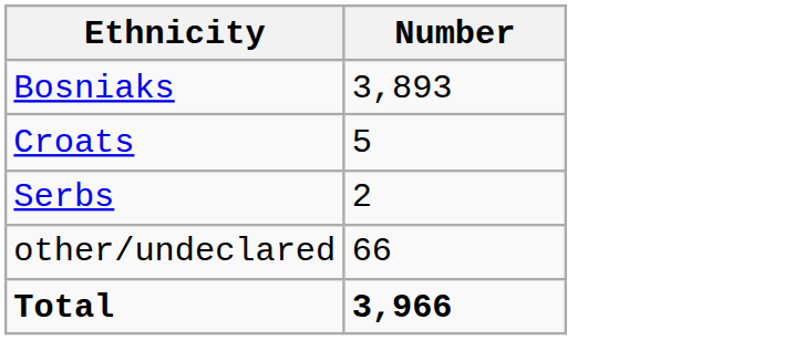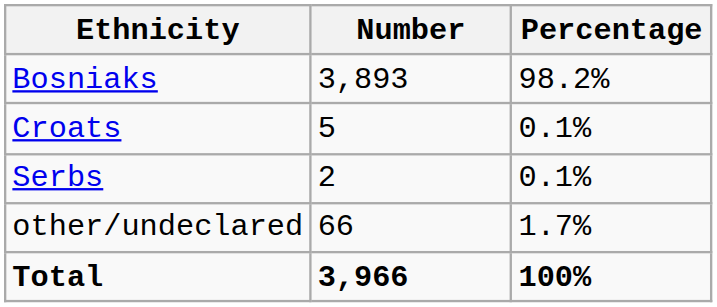+ column: Percentage | 98.2% | 0.1% | 0.1% | 1.7% | 100%
